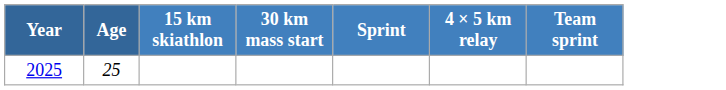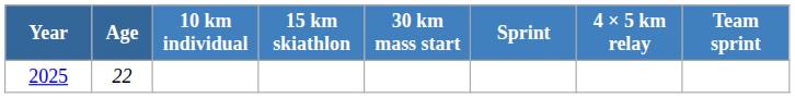+ column: 10 km individual
2025 | Age: 25 -> 22
